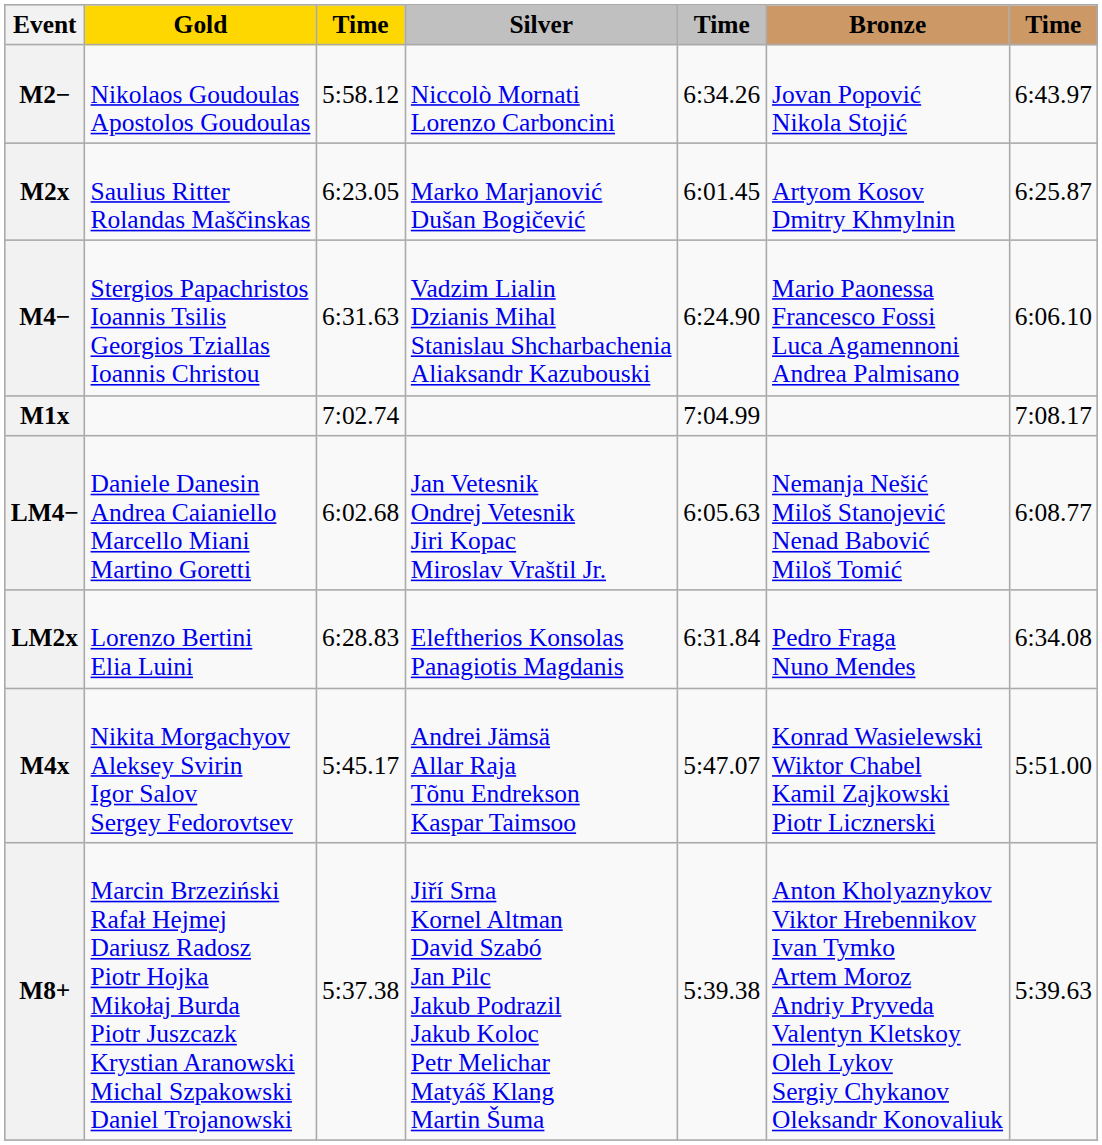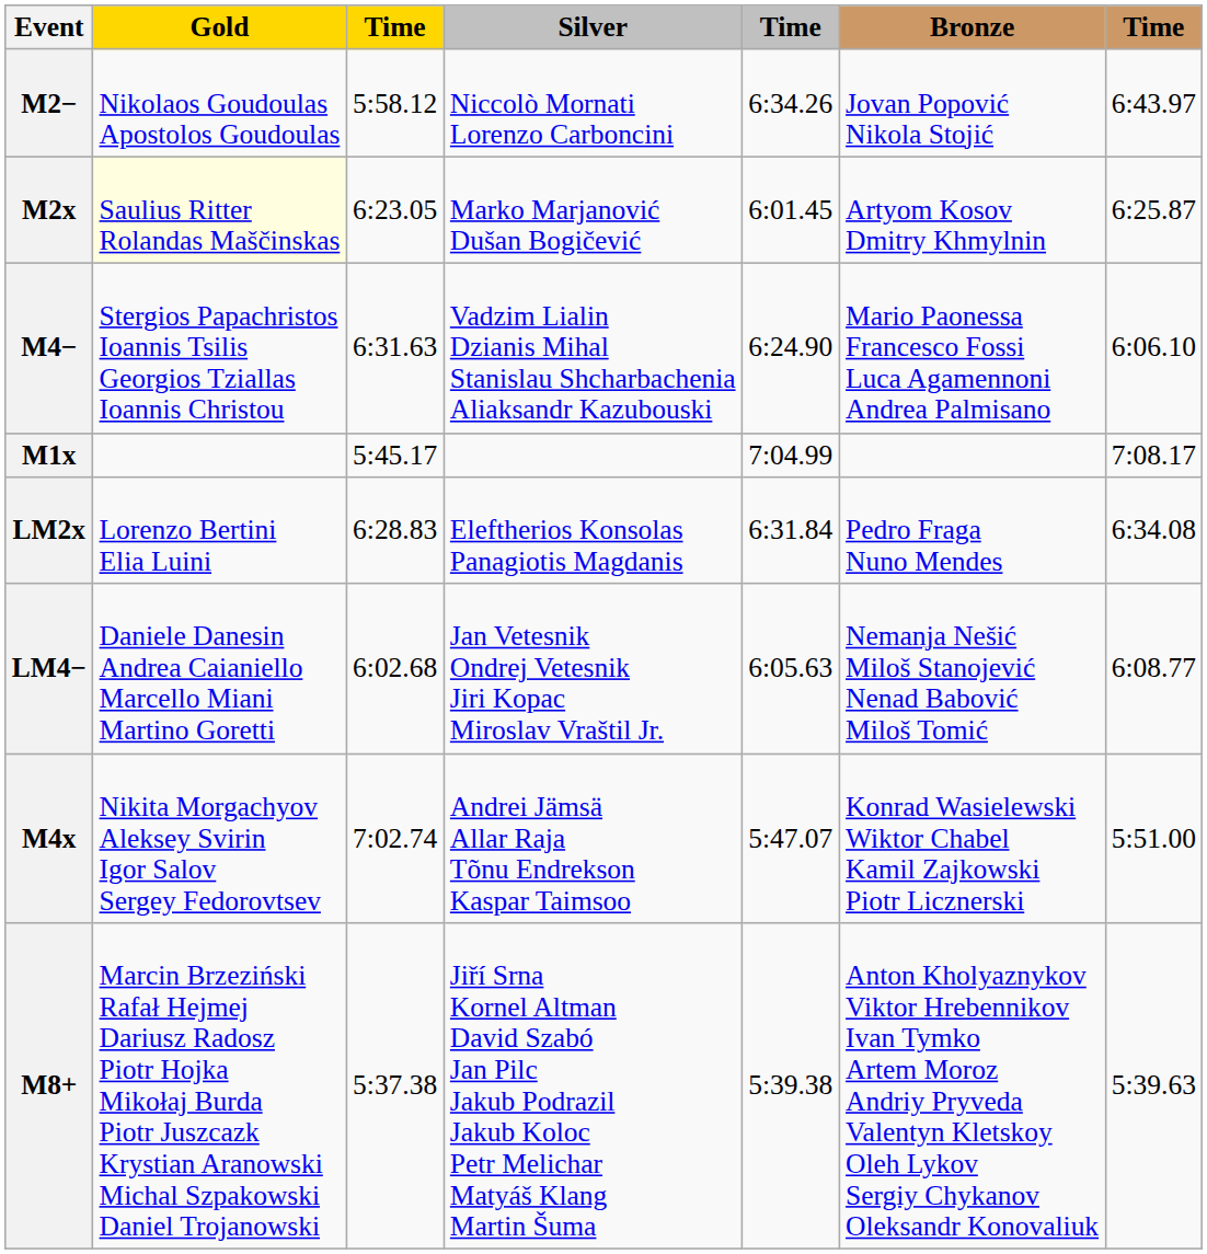M2x | Gold: no background -> lightyellow background
M1x | column 3: 7:02.74 -> 5:45.17
rows swapped: LM2x <-> LM4−
M4x | column 3: 5:45.17 -> 7:02.74
